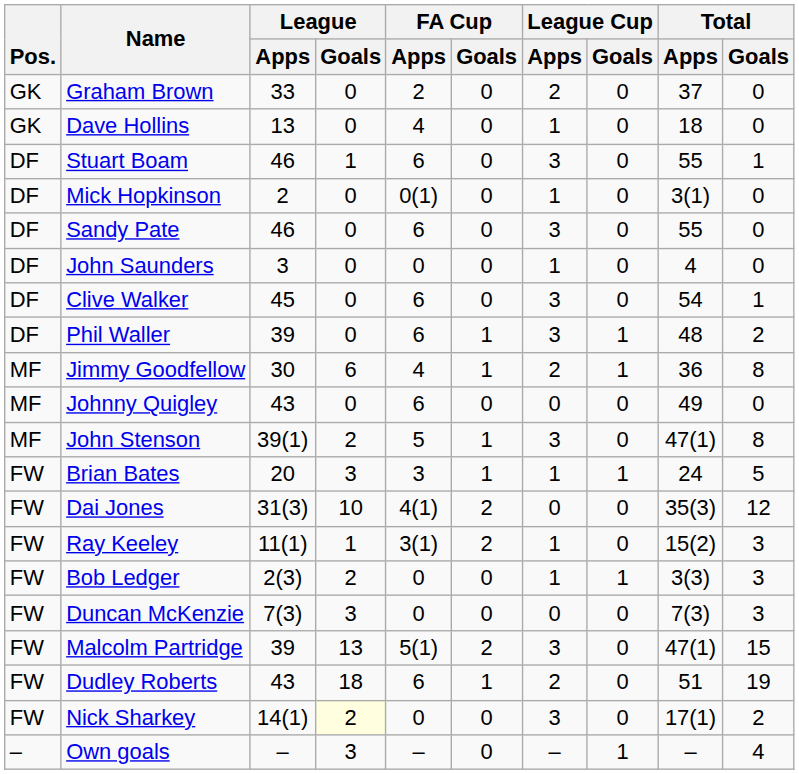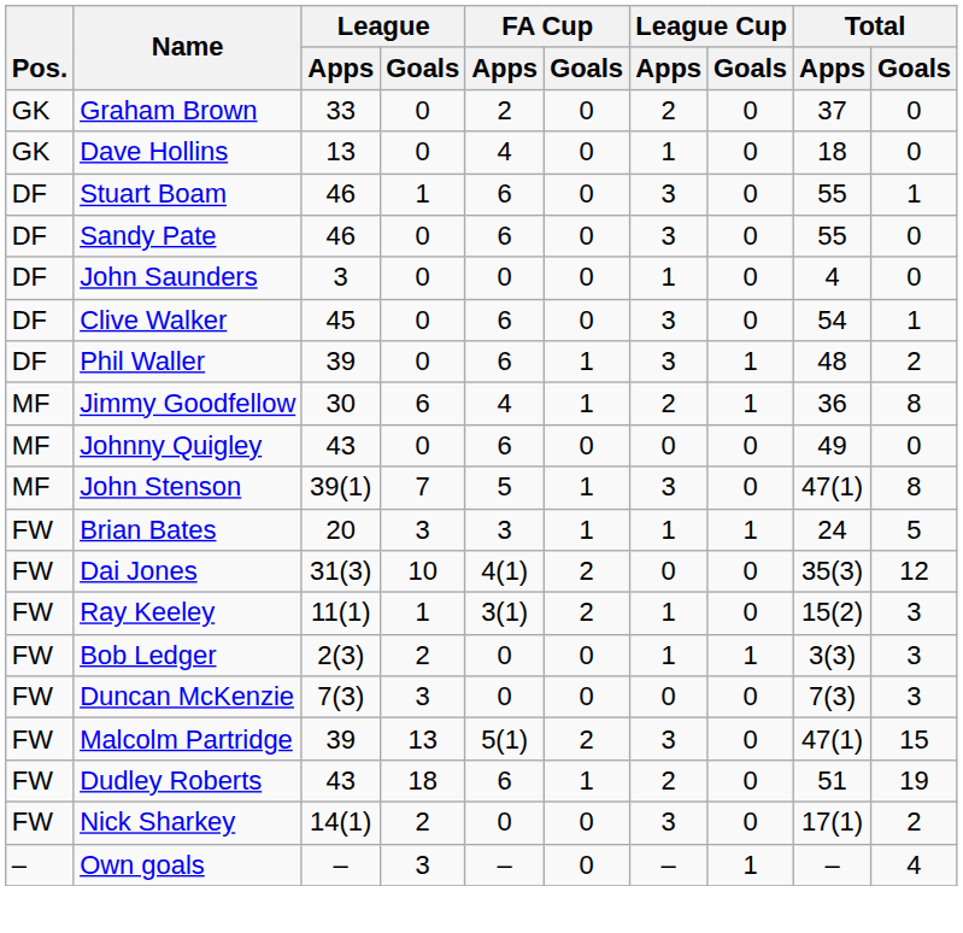- row: DF | Mick Hopkinson | 2 | 0 | 0(1) | 0 | 1 | 0 | 3(1) | 0
John Stenson | League / Goals: 2 -> 7
Nick Sharkey | League / Goals: lightyellow background -> no background
